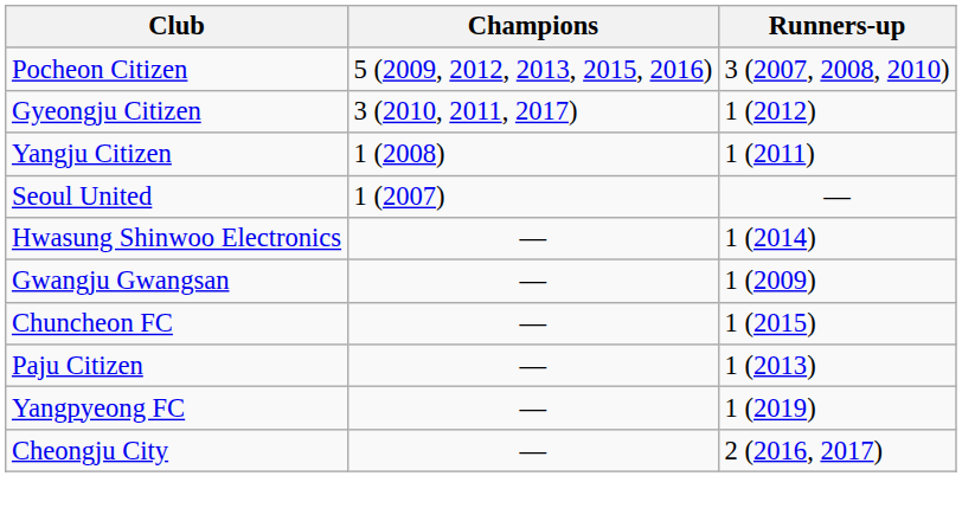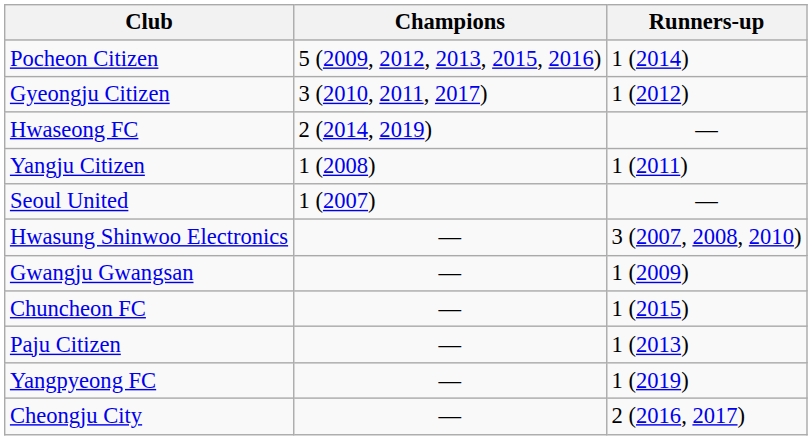Pocheon Citizen | Runners-up: 3 (2007, 2008, 2010) -> 1 (2014)
+ row: Hwaseong FC | 2 (2014, 2019) | —
Hwasung Shinwoo Electronics | Runners-up: 1 (2014) -> 3 (2007, 2008, 2010)
